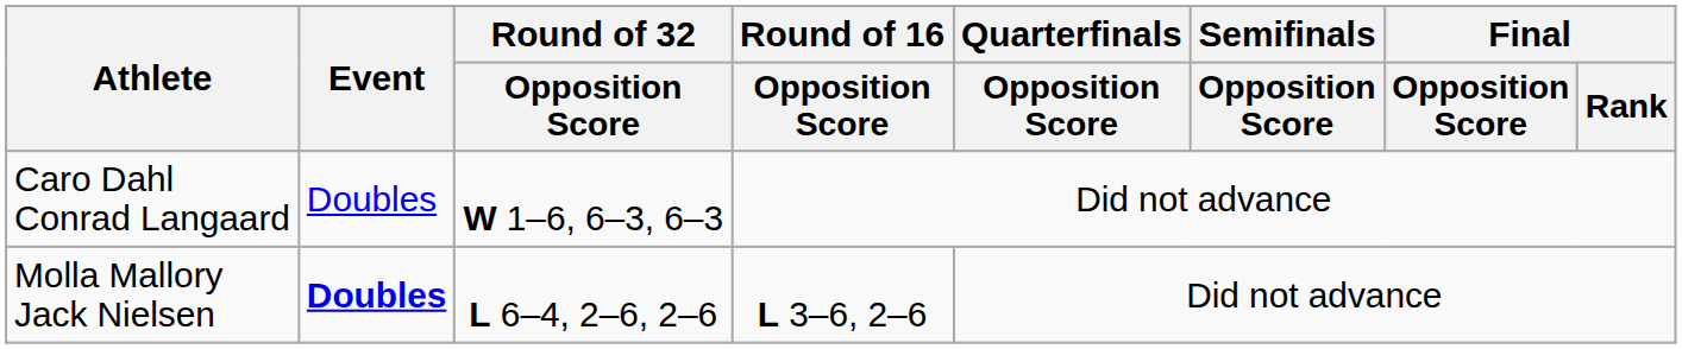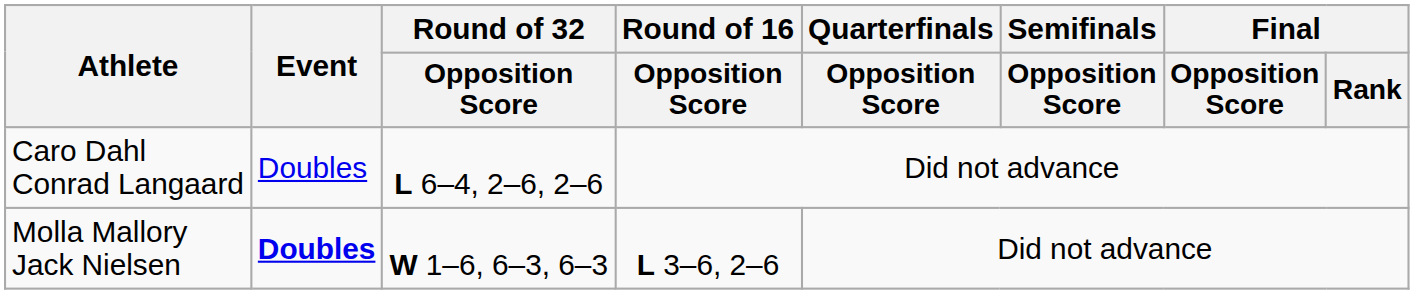Caro Dahl Conrad Langaard | Round of 32 / Opposition Score: W 1–6, 6–3, 6–3 -> L 6–4, 2–6, 2–6
Molla Mallory Jack Nielsen | Round of 32 / Opposition Score: L 6–4, 2–6, 2–6 -> W 1–6, 6–3, 6–3
